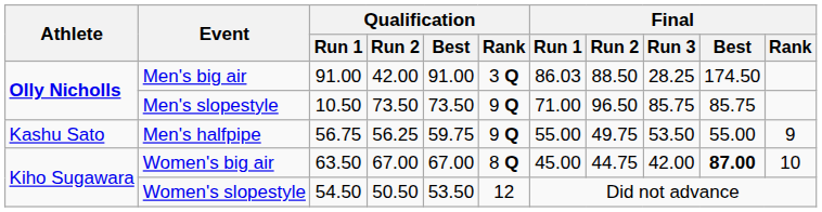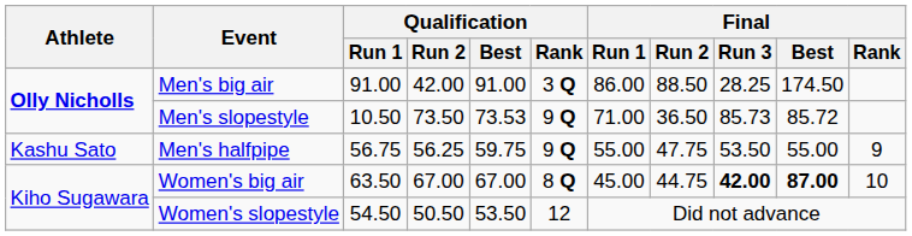Men's big air | Final / Run 1: 86.03 -> 86.00
Men's slopestyle | Qualification / Best: 73.50 -> 73.53
Men's slopestyle | Final / Run 2: 96.50 -> 36.50
Men's slopestyle | Final / Run 3: 85.75 -> 85.73
Men's slopestyle | Final / Best: 85.75 -> 85.72
Men's halfpipe | Final / Run 2: 49.75 -> 47.75
Women's big air | Final / Run 3: normal -> bold
